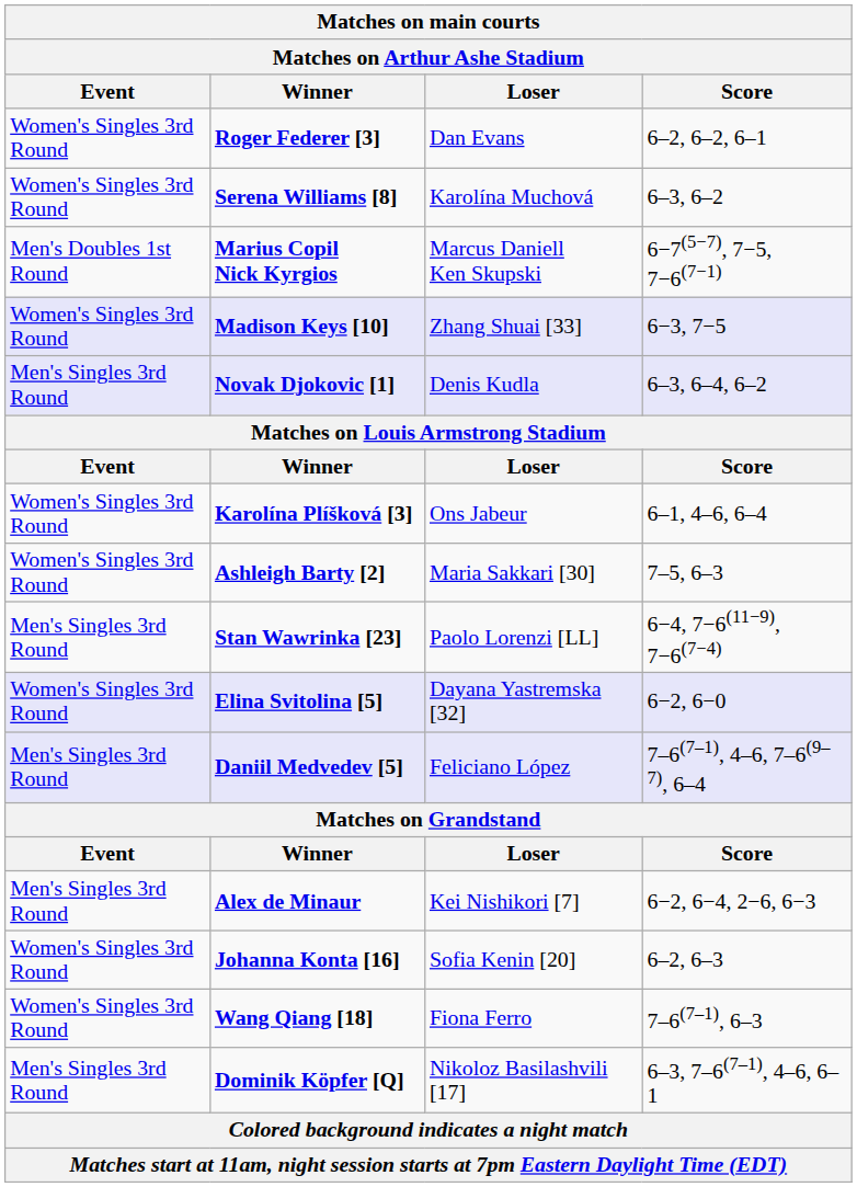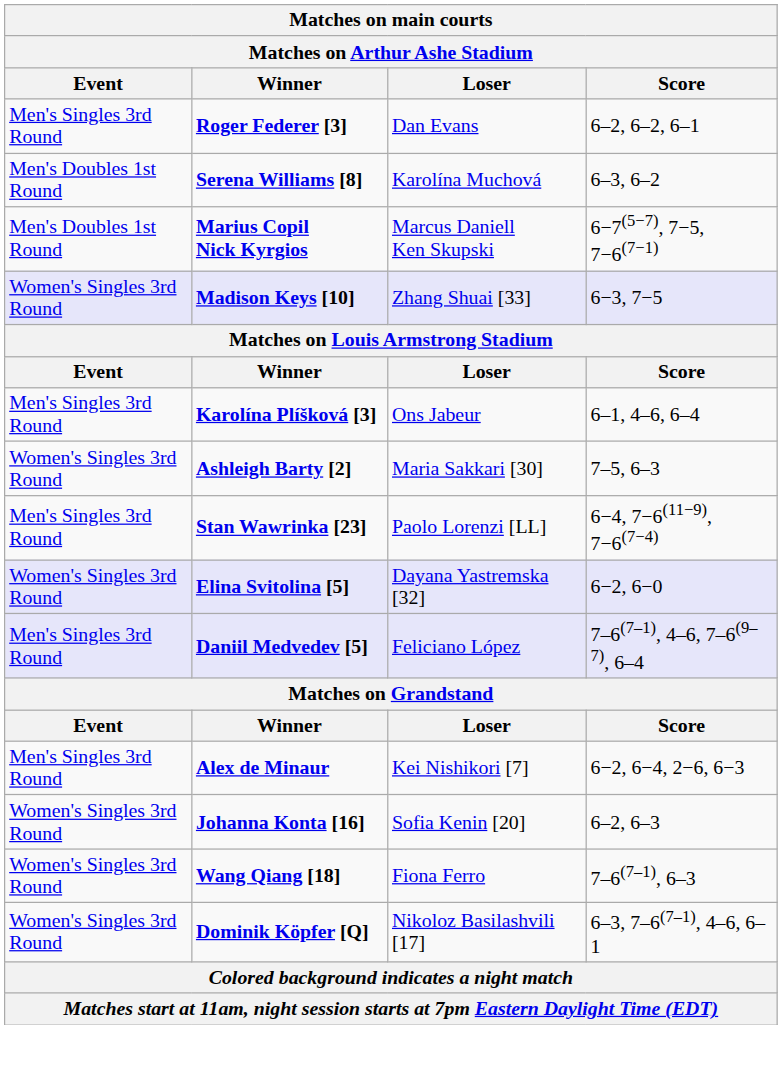Roger Federer [3] | Event: Women's Singles 3rd Round -> Men's Singles 3rd Round
Serena Williams [8] | Event: Women's Singles 3rd Round -> Men's Doubles 1st Round
- row: Men's Singles 3rd Round | Novak Djokovic [1] | Denis Kudla | 6–3, 6–4, 6–2
Karolína Plíšková [3] | Event: Women's Singles 3rd Round -> Men's Singles 3rd Round
Dominik Köpfer [Q] | Event: Men's Singles 3rd Round -> Women's Singles 3rd Round
